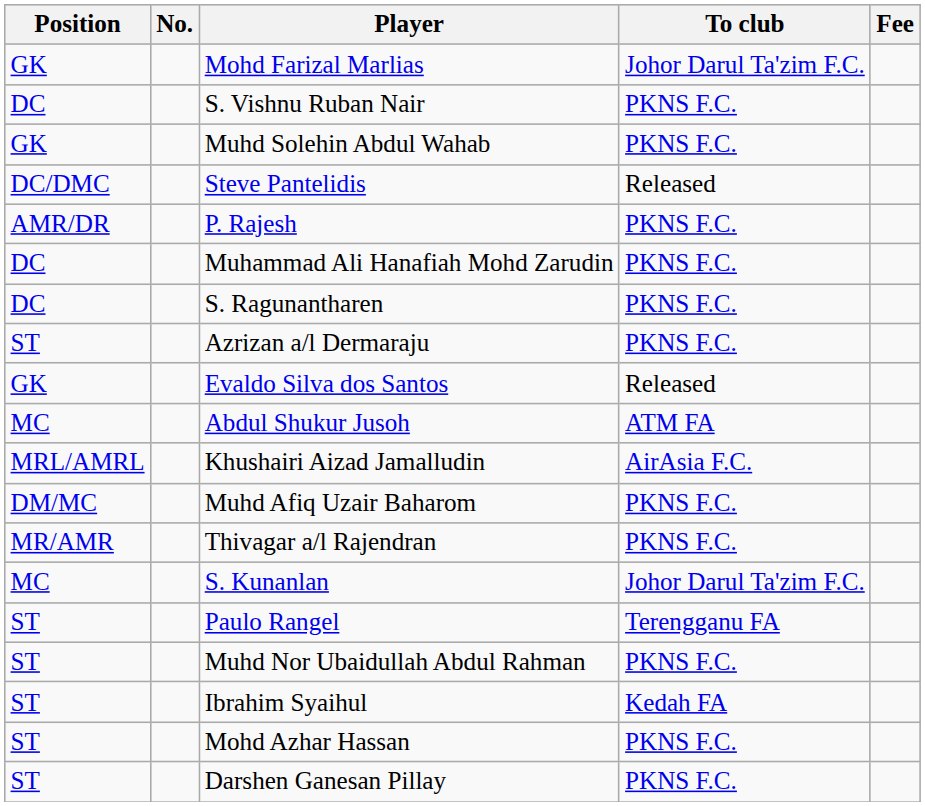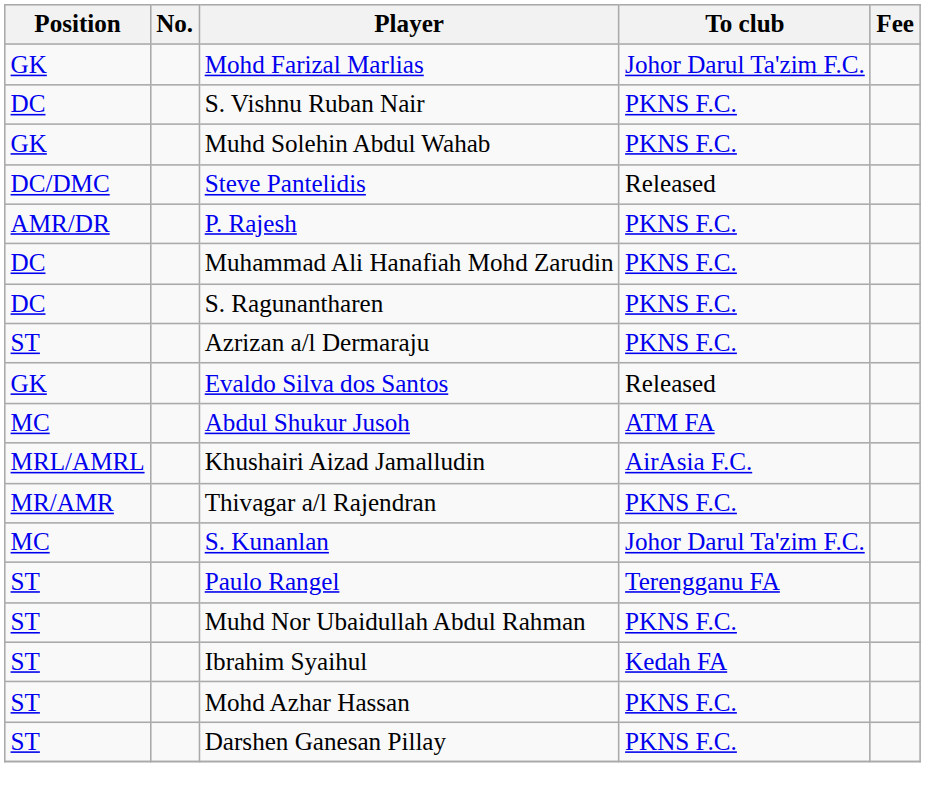- row: DM/MC | Muhd Afiq Uzair Baharom | PKNS F.C.
